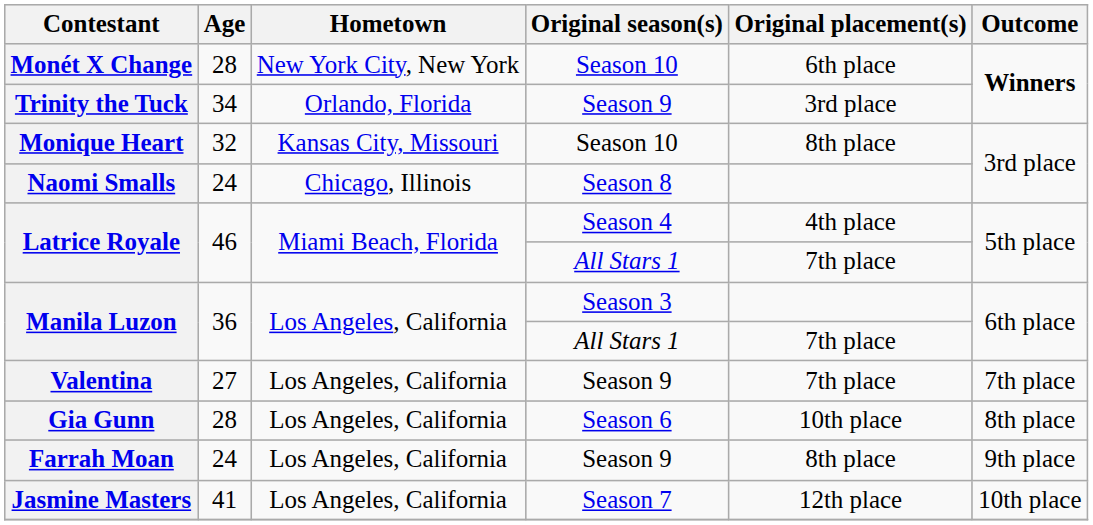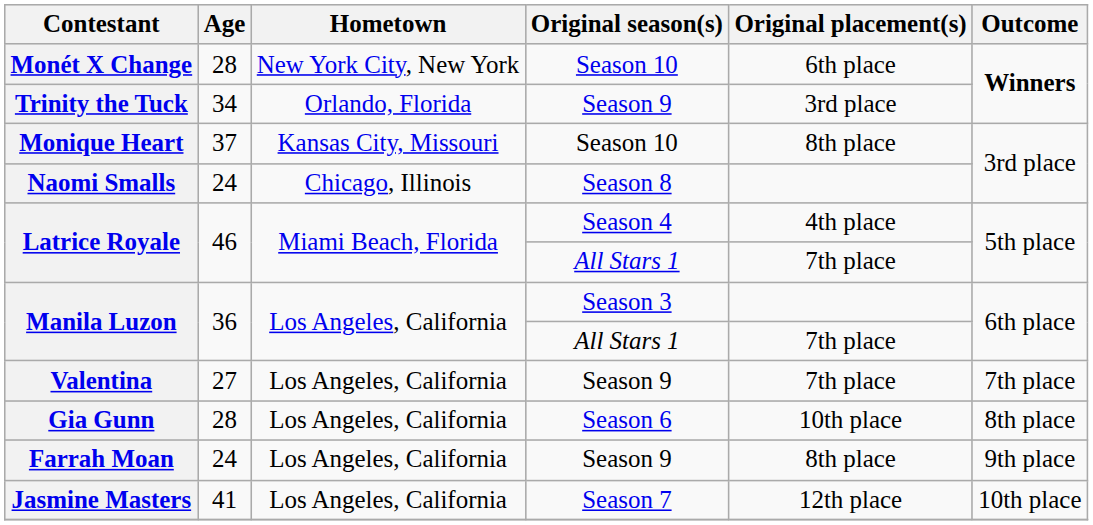Monique Heart | Age: 32 -> 37
